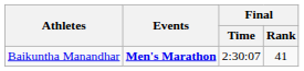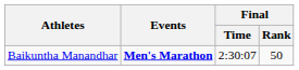Baikuntha Manandhar | Final / Rank: 41 -> 50
